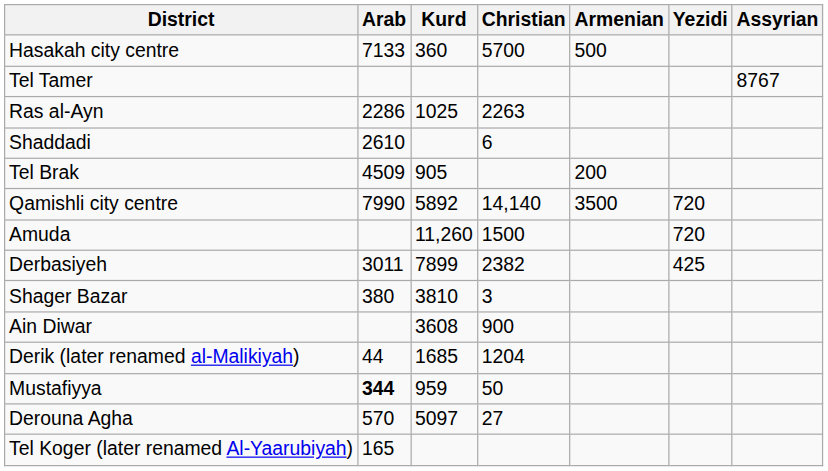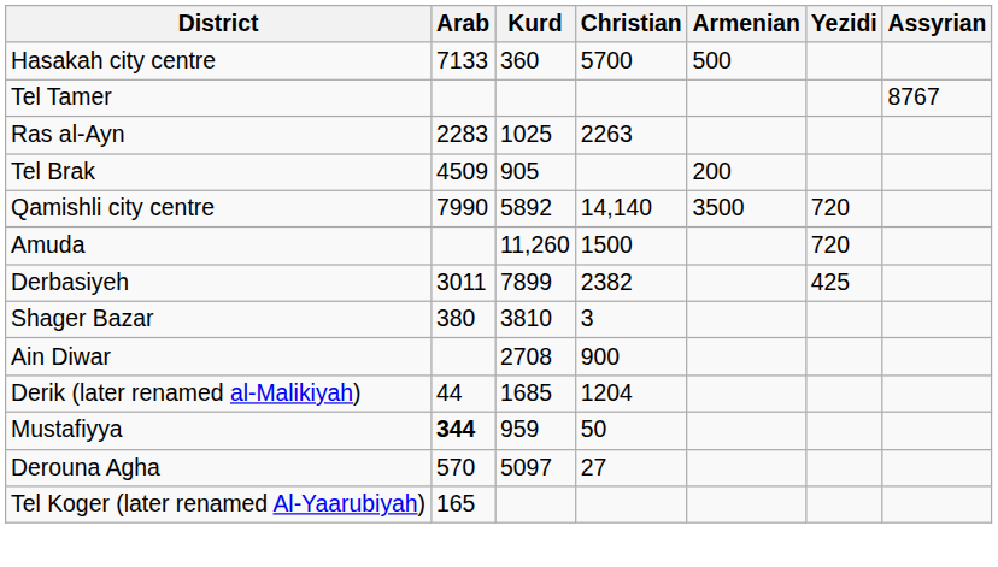Ras al-Ayn | Arab: 2286 -> 2283
- row: Shaddadi | 2610 | 6
Ain Diwar | Kurd: 3608 -> 2708
